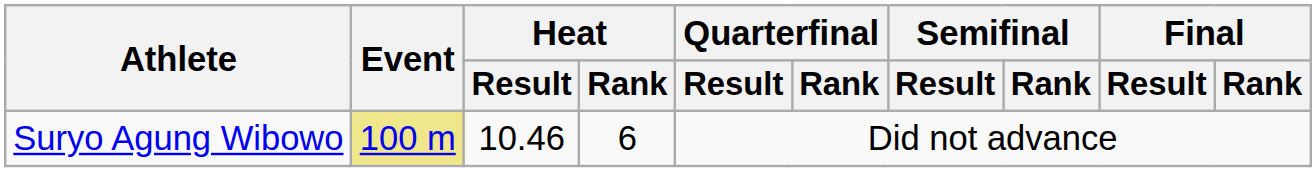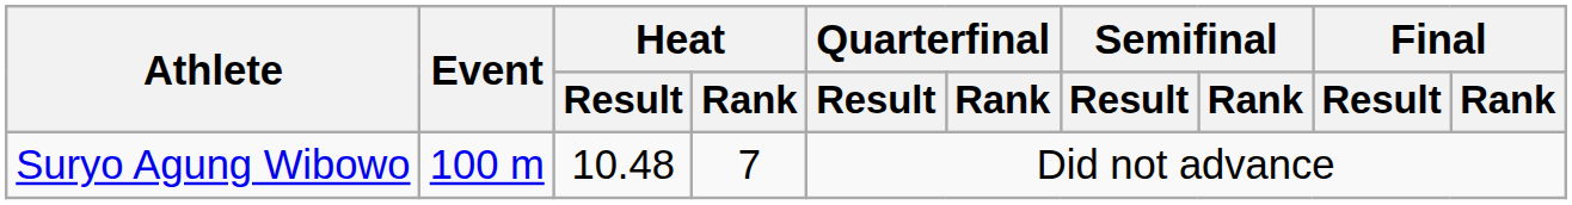Suryo Agung Wibowo | Event: khaki background -> no background
Suryo Agung Wibowo | Heat / Result: 10.46 -> 10.48
Suryo Agung Wibowo | Heat / Rank: 6 -> 7
